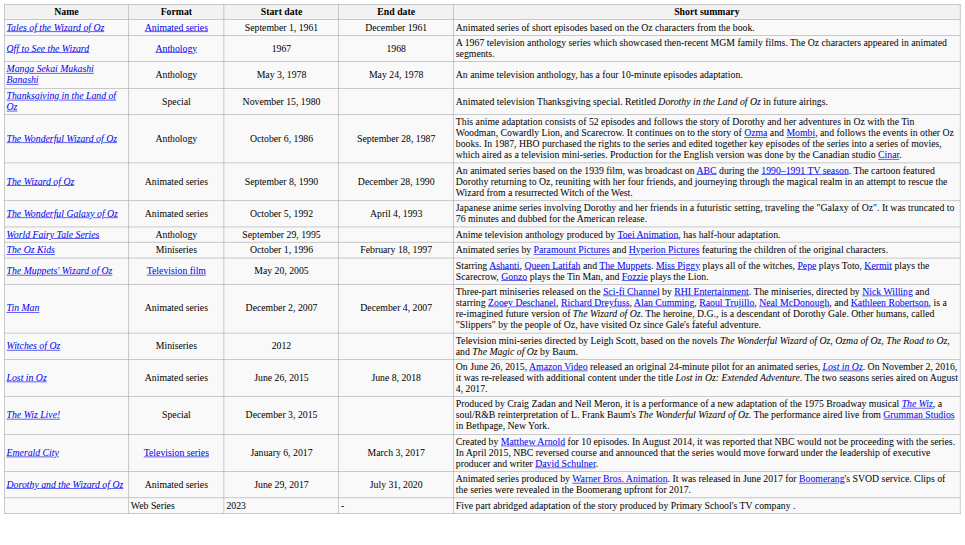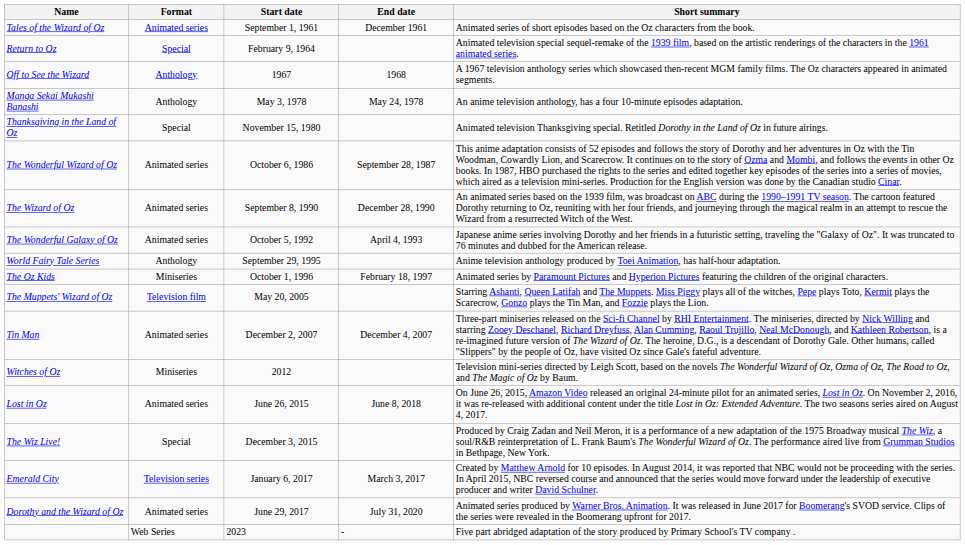+ row: Return to Oz | Special | February 9, 1964 | Animated television special sequel-remake of the 1939 film, based on the artistic renderings of the characters in the 1961 animated series.
The Wonderful Wizard of Oz | Format: Anthology -> Animated series
